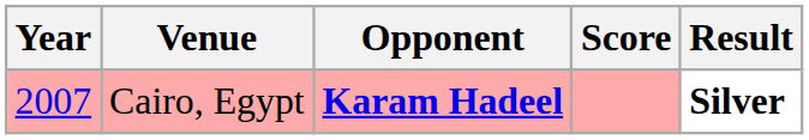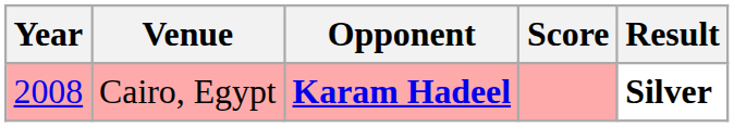Cairo, Egypt | Year: 2007 -> 2008
